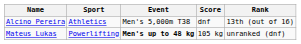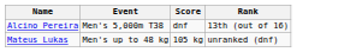- column: Sport | Athletics | Powerlifting
Mateus Lukas | Event: bold -> normal
